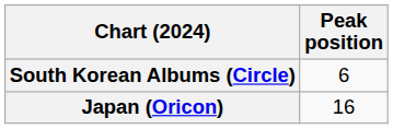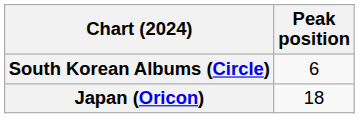Japan (Oricon) | Peak position: 16 -> 18
